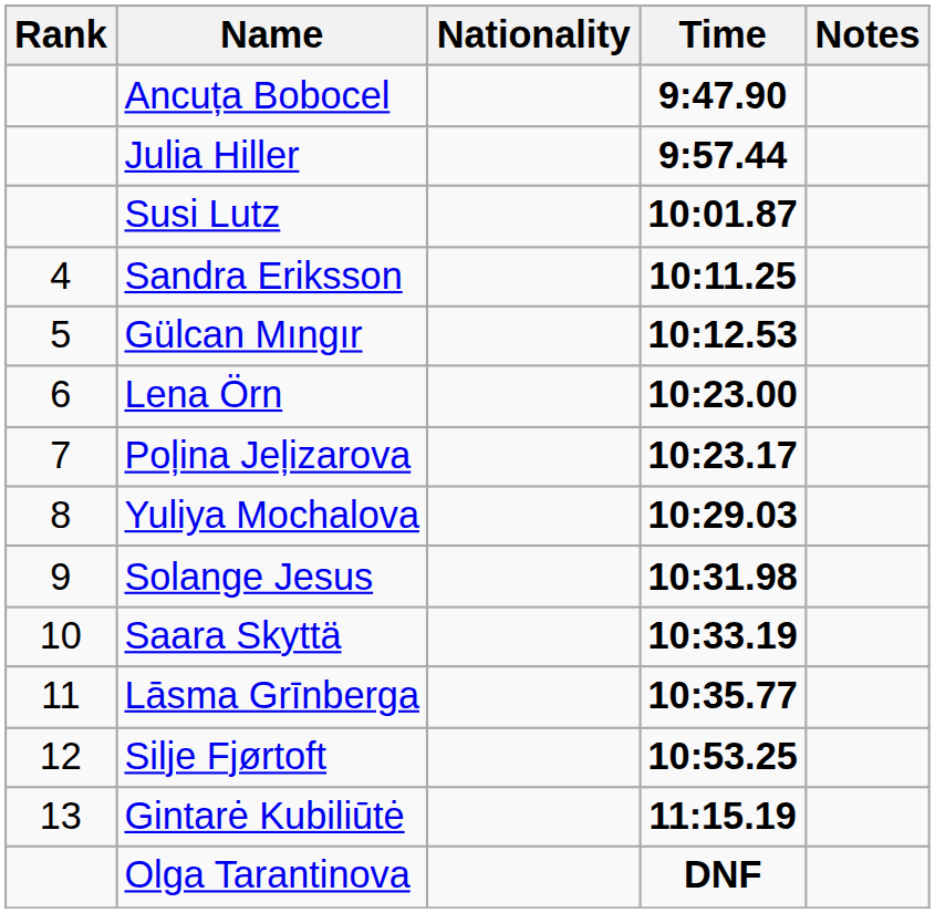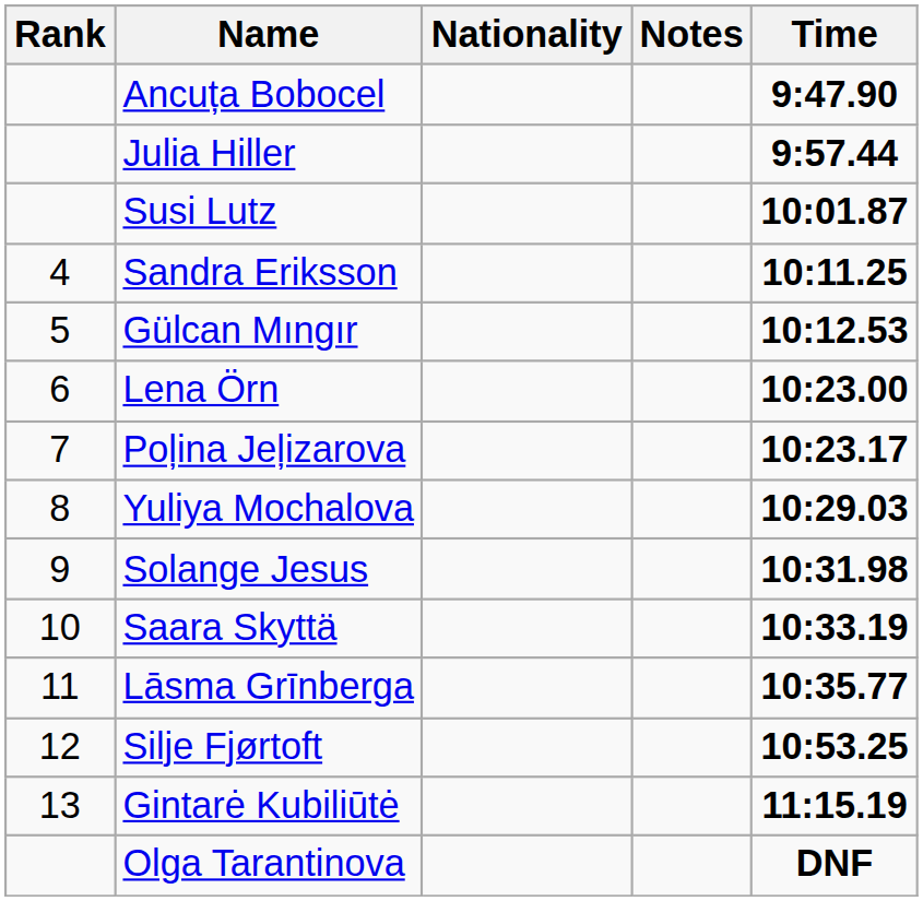columns swapped: Time <-> Notes
